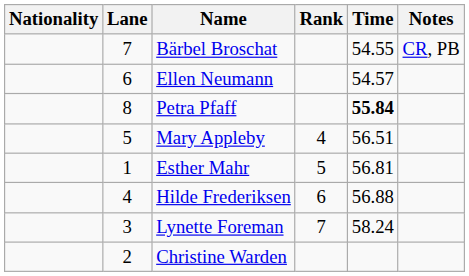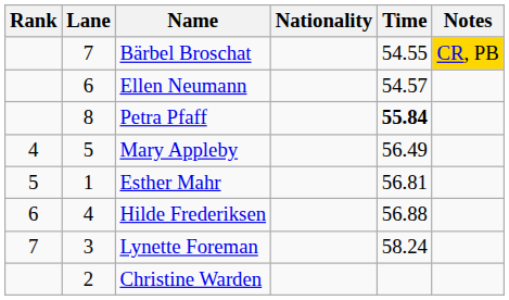columns swapped: Rank <-> Nationality
Bärbel Broschat | Notes: no background -> gold background
Mary Appleby | Time: 56.51 -> 56.49
